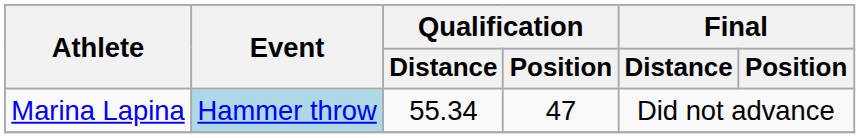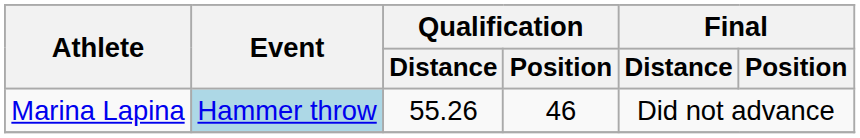Marina Lapina | Qualification / Distance: 55.34 -> 55.26
Marina Lapina | Qualification / Position: 47 -> 46
